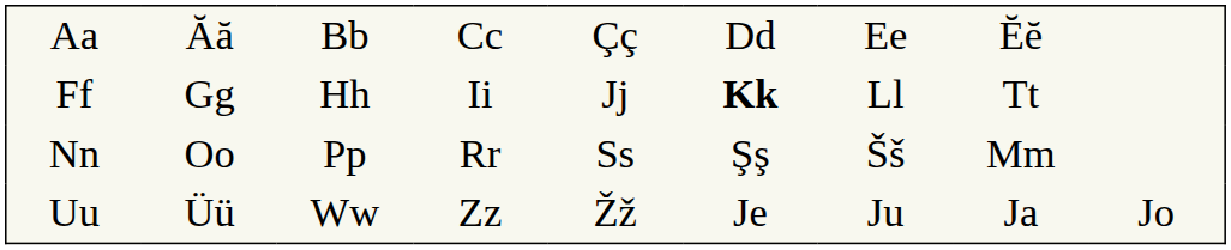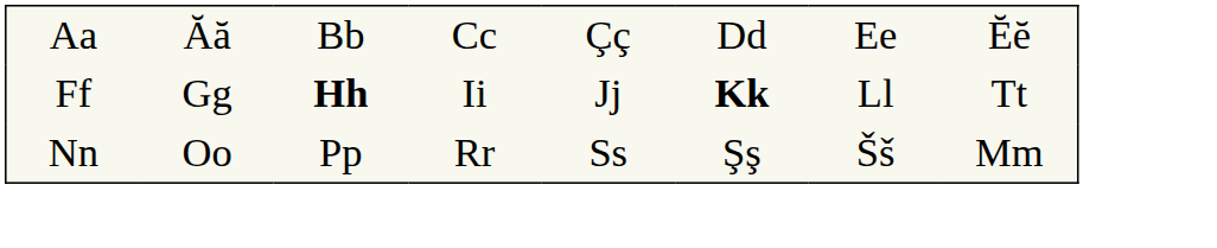Ff | column 3: normal -> bold
- row: Uu | Üü | Ww | Zz | Žž | Je | Ju | Ja | Jo
